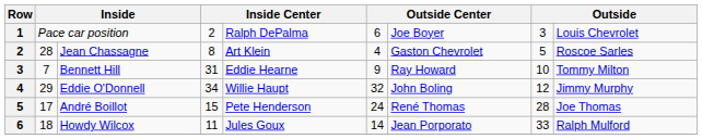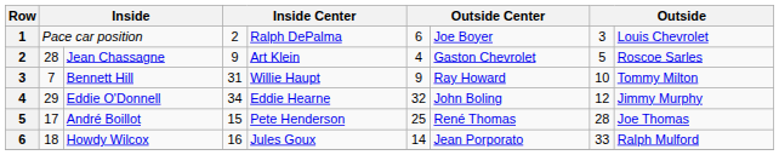Jean Chassagne | column 4: 8 -> 9
Bennett Hill | column 5: Eddie Hearne -> Willie Haupt
Eddie O'Donnell | column 5: Willie Haupt -> Eddie Hearne
André Boillot | column 6: 24 -> 25
Howdy Wilcox | column 4: 11 -> 16
